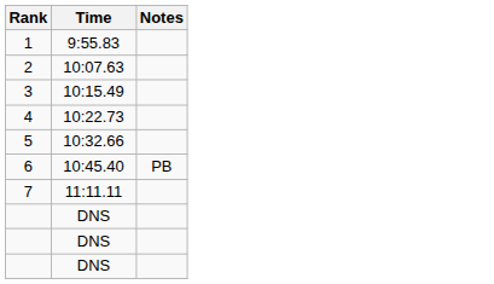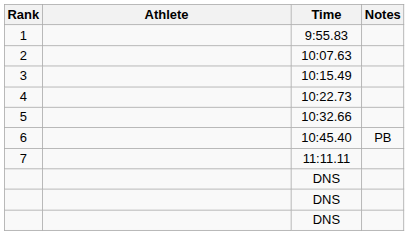+ column: Athlete
